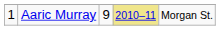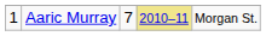Aaric Murray | column 3: 9 -> 7
